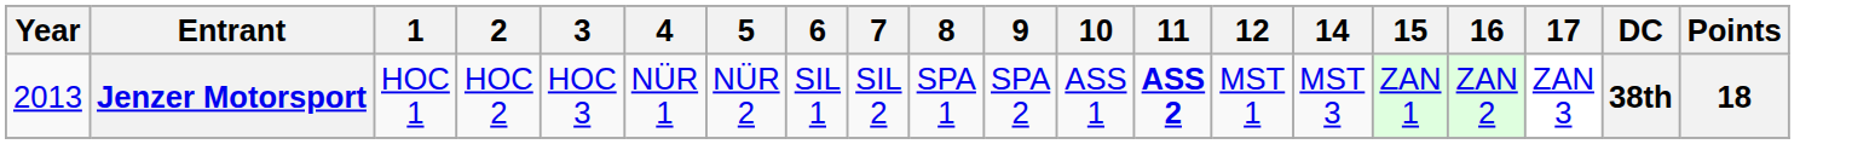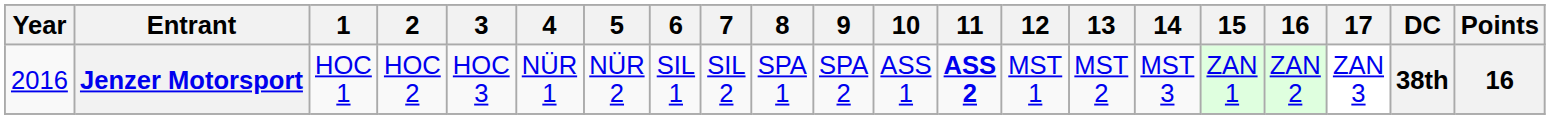+ column: 13 | MST 2
Jenzer Motorsport | Year: 2013 -> 2016
Jenzer Motorsport | Points: 18 -> 16
